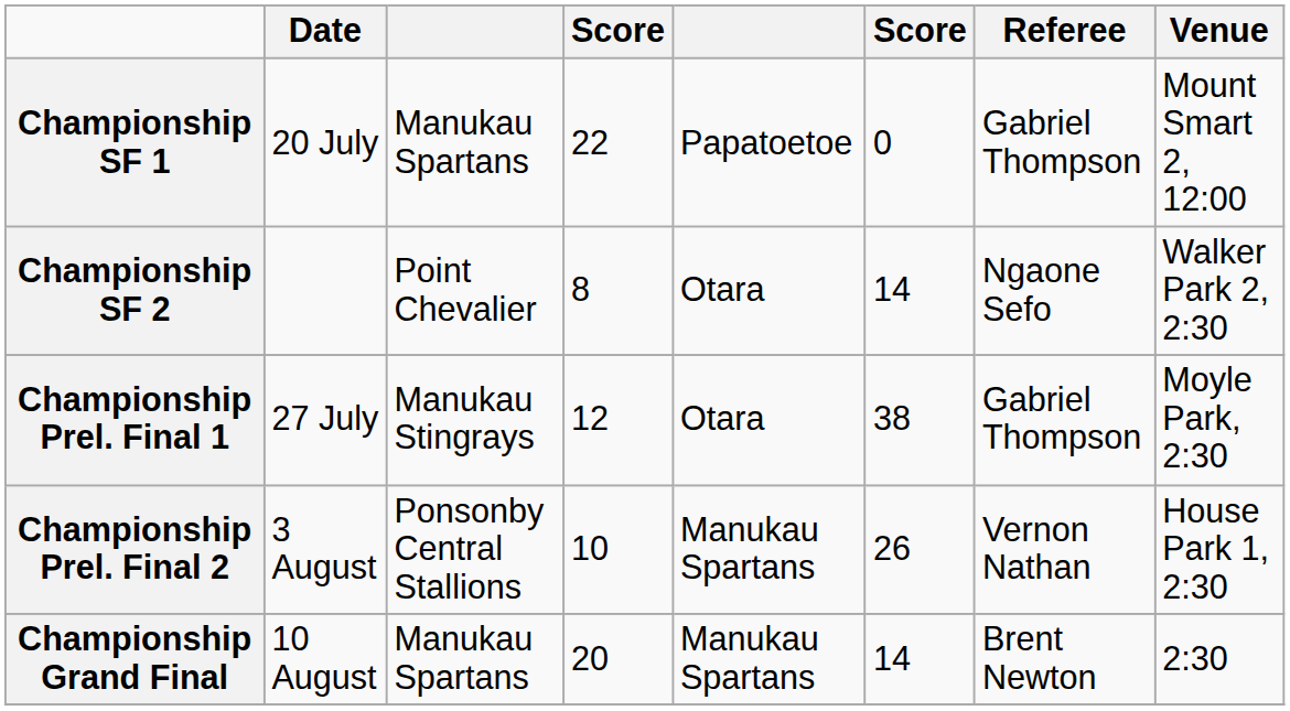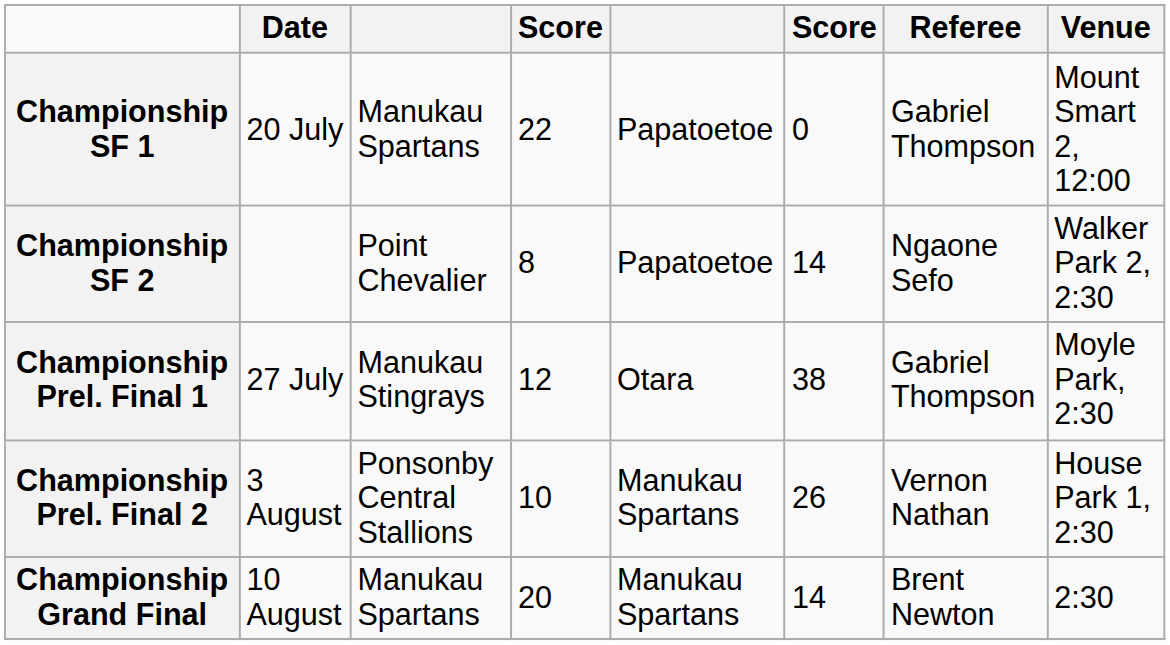Championship SF 2 | column 5: Otara -> Papatoetoe
